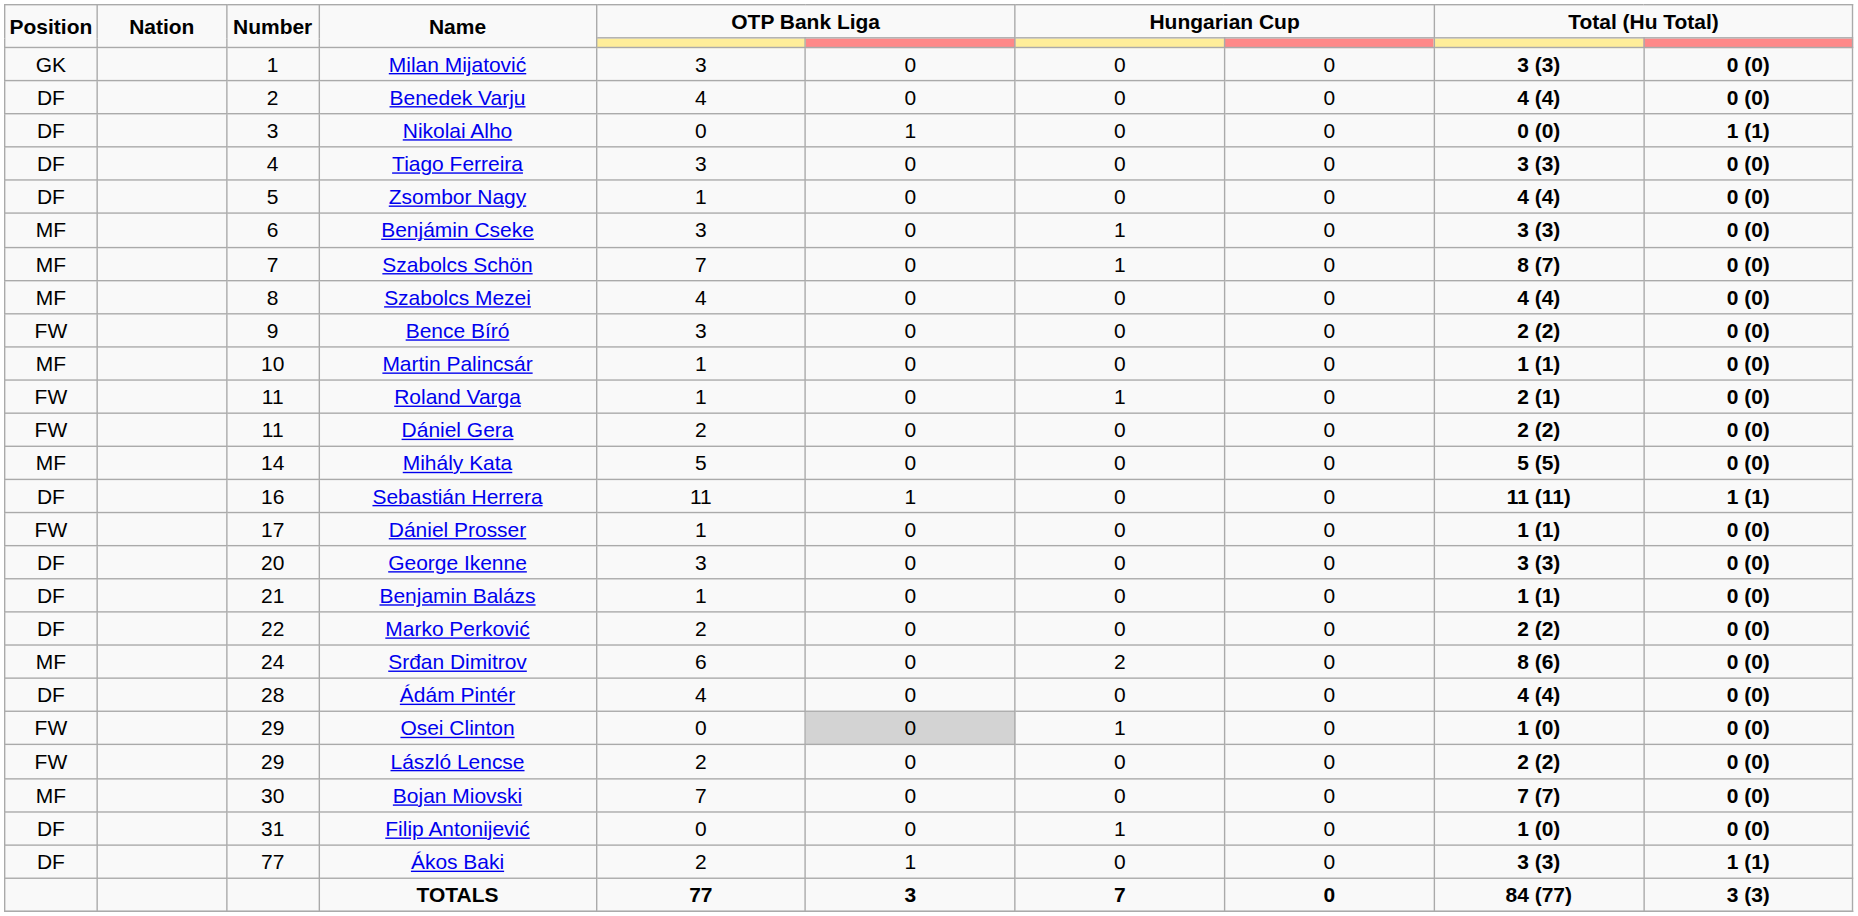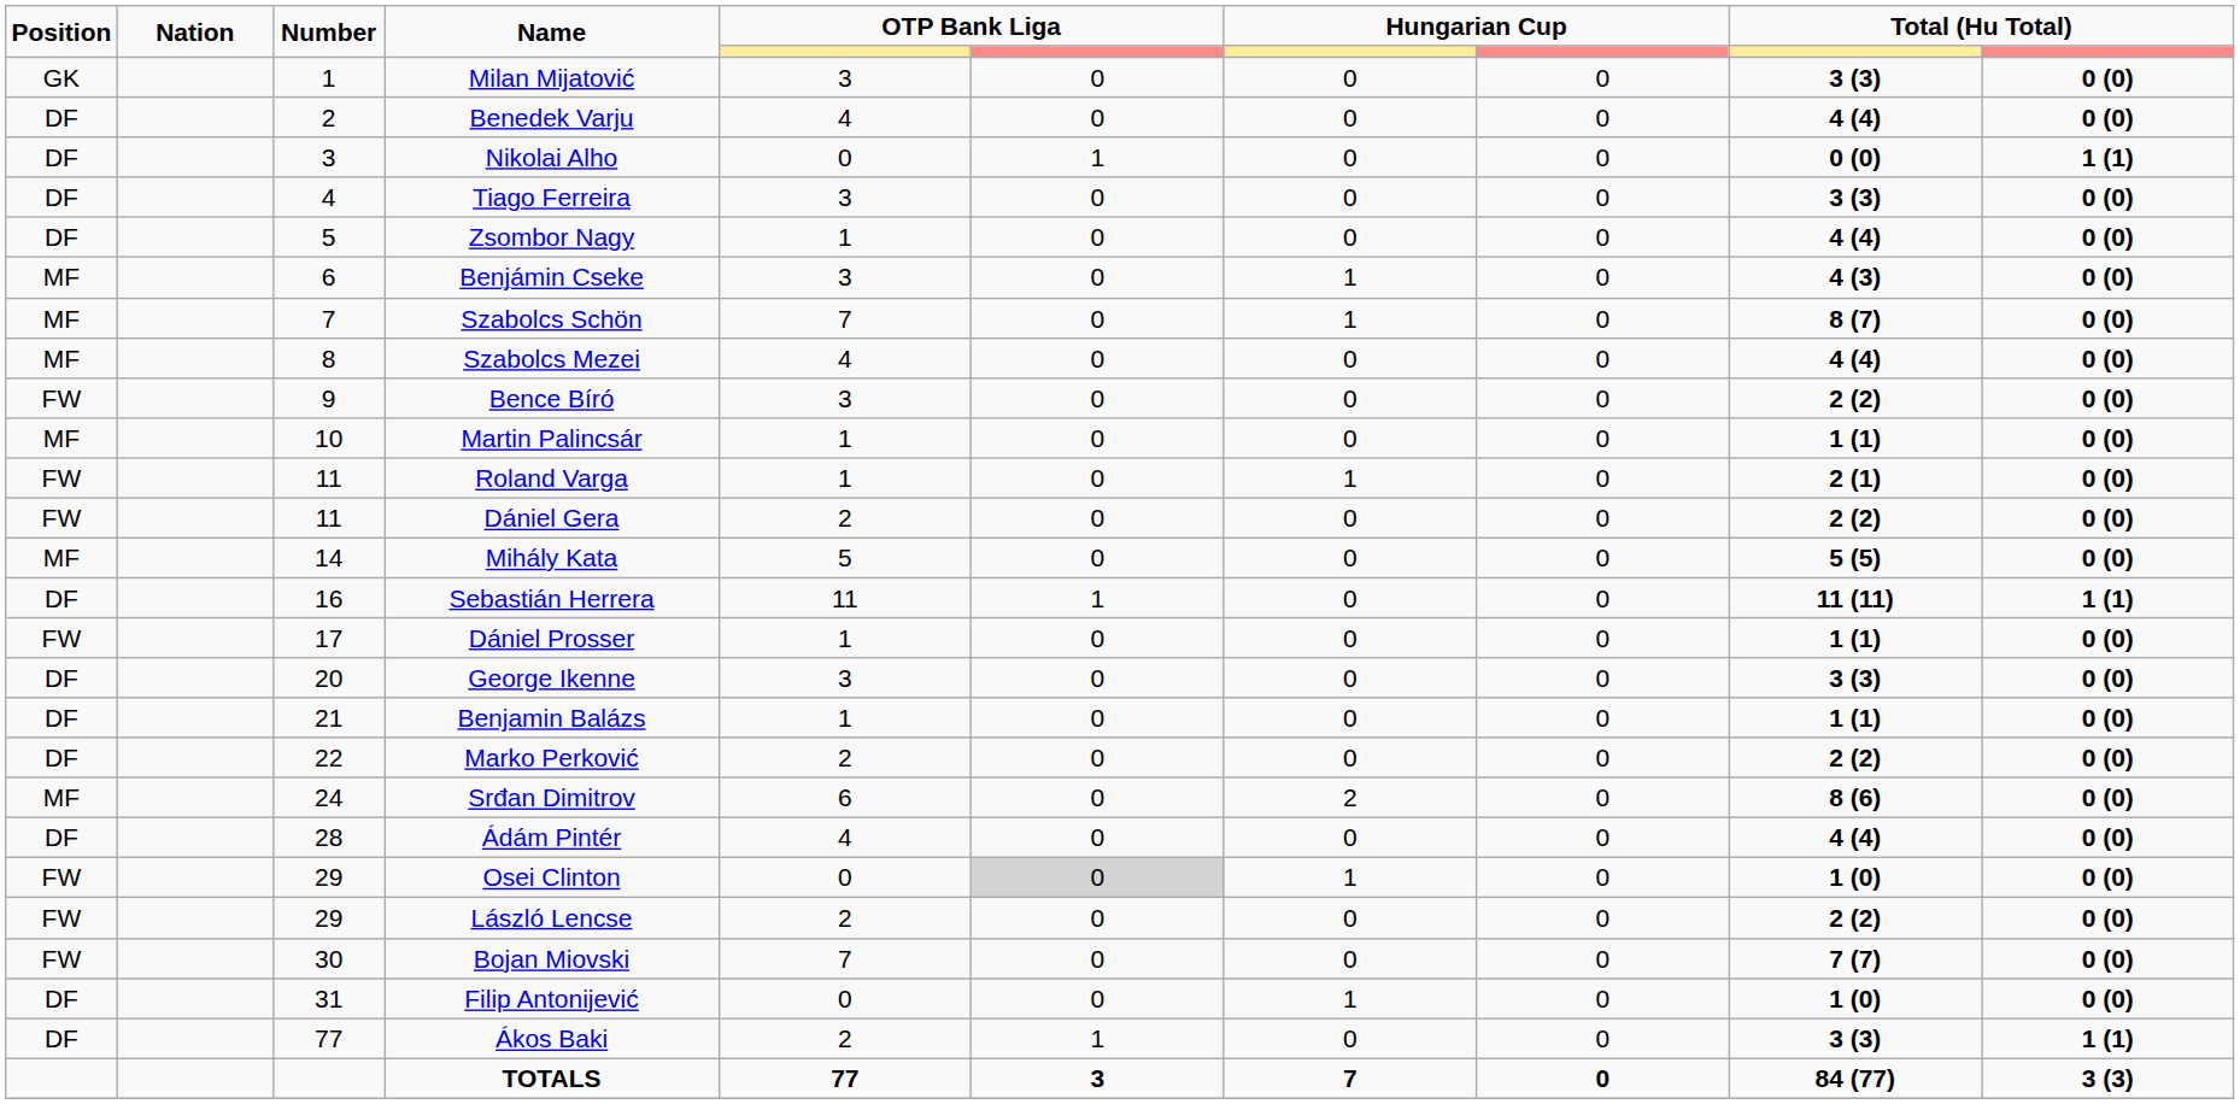Benjámin Cseke | column 9: 3 (3) -> 4 (3)
Bojan Miovski | Position: MF -> FW
